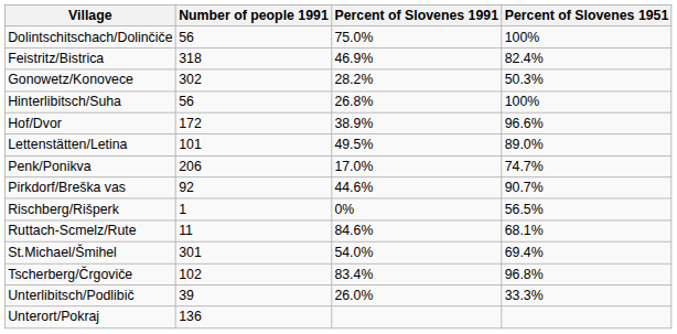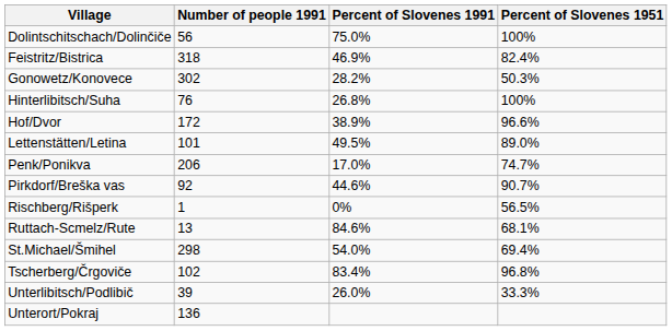Hinterlibitsch/Suha | Number of people 1991: 56 -> 76
Ruttach-Scmelz/Rute | Number of people 1991: 11 -> 13
St.Michael/Šmihel | Number of people 1991: 301 -> 298
